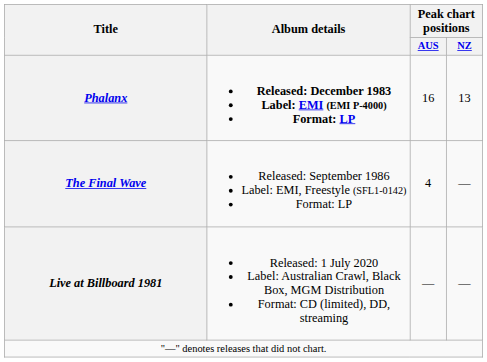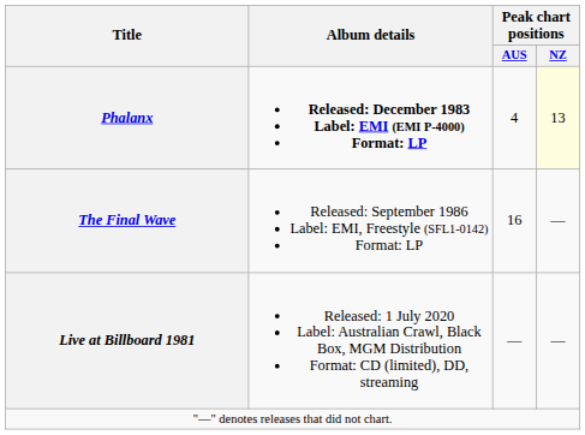Phalanx | Peak chart positions / AUS: 16 -> 4
Phalanx | Peak chart positions / NZ: no background -> lightyellow background
The Final Wave | Peak chart positions / AUS: 4 -> 16
